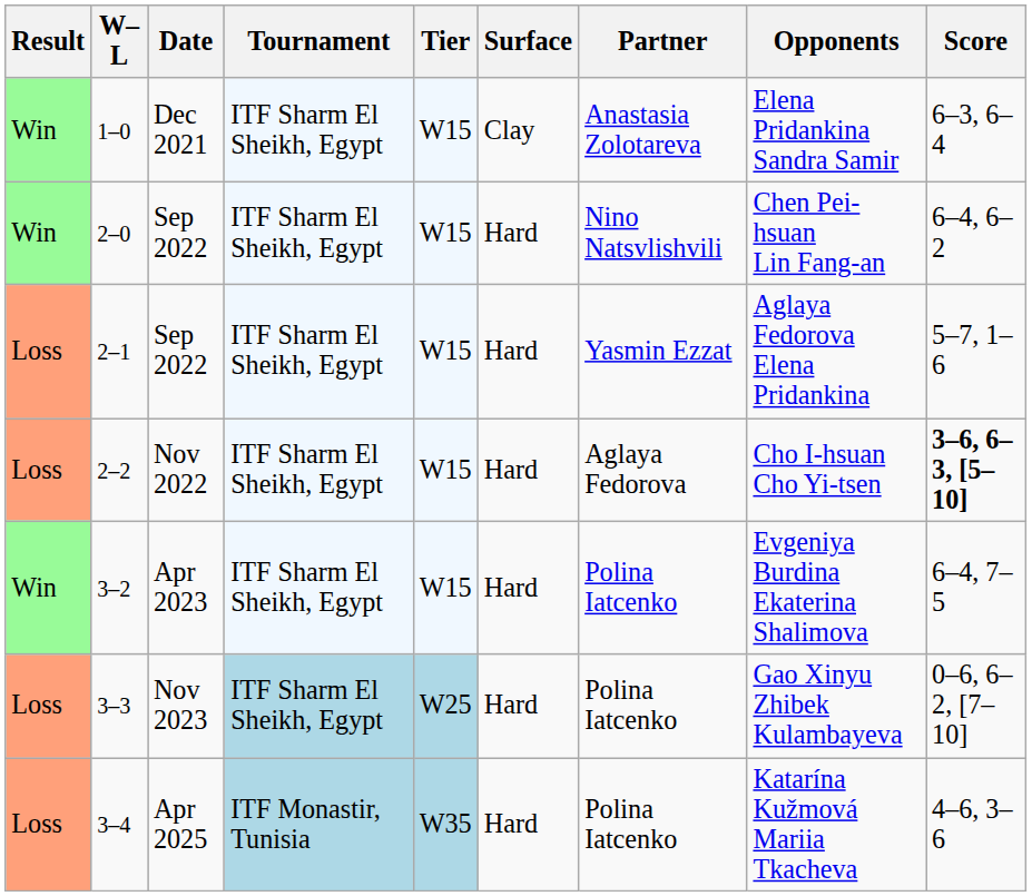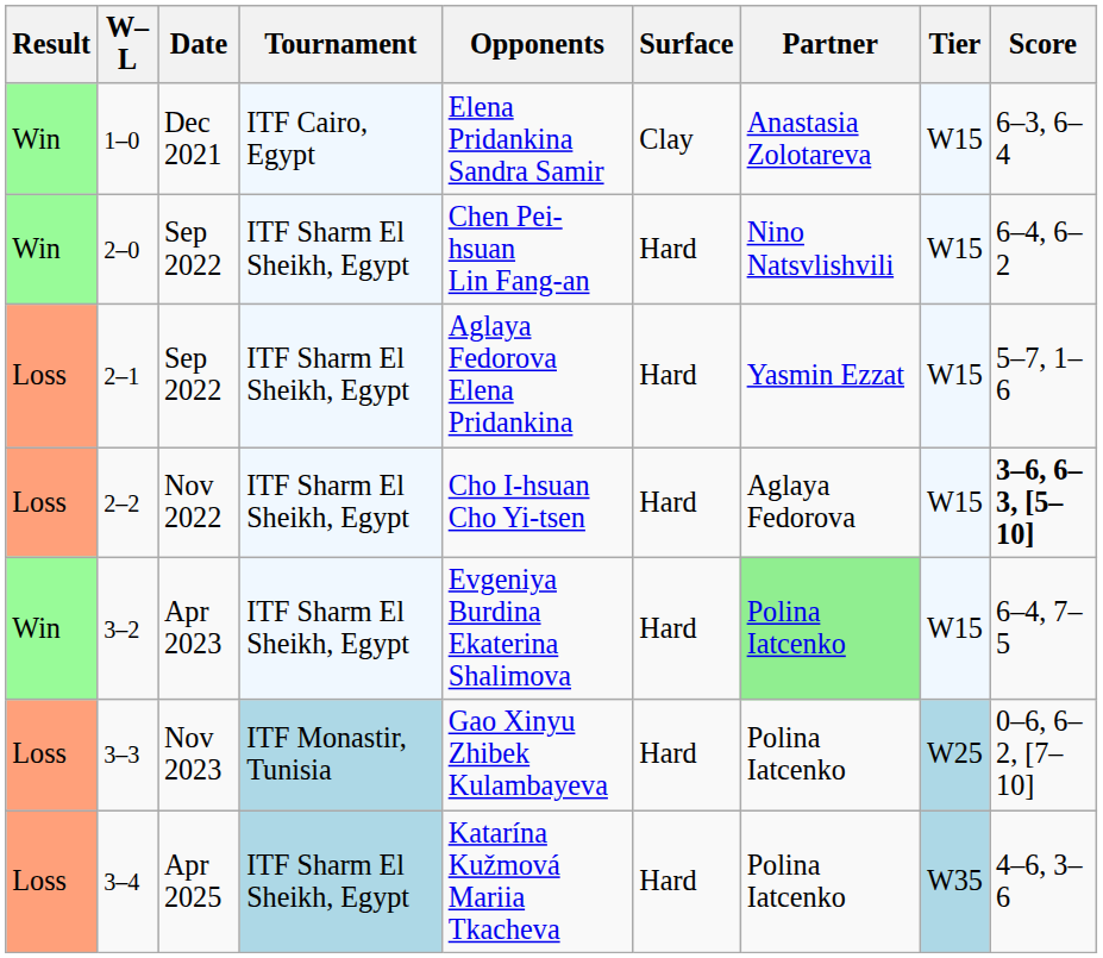columns swapped: Tier <-> Opponents
1–0 | Tournament: ITF Sharm El Sheikh, Egypt -> ITF Cairo, Egypt
3–2 | Partner: no background -> lightgreen background
3–3 | Tournament: ITF Sharm El Sheikh, Egypt -> ITF Monastir, Tunisia
3–4 | Tournament: ITF Monastir, Tunisia -> ITF Sharm El Sheikh, Egypt
